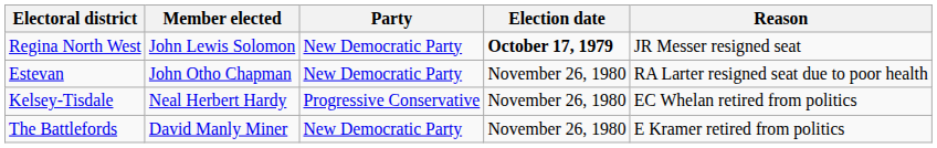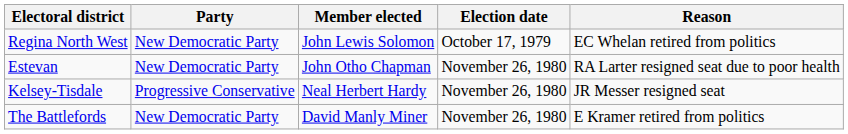columns swapped: Member elected <-> Party
Regina North West | Election date: bold -> normal
Regina North West | Reason: JR Messer resigned seat -> EC Whelan retired from politics
Kelsey-Tisdale | Reason: EC Whelan retired from politics -> JR Messer resigned seat
